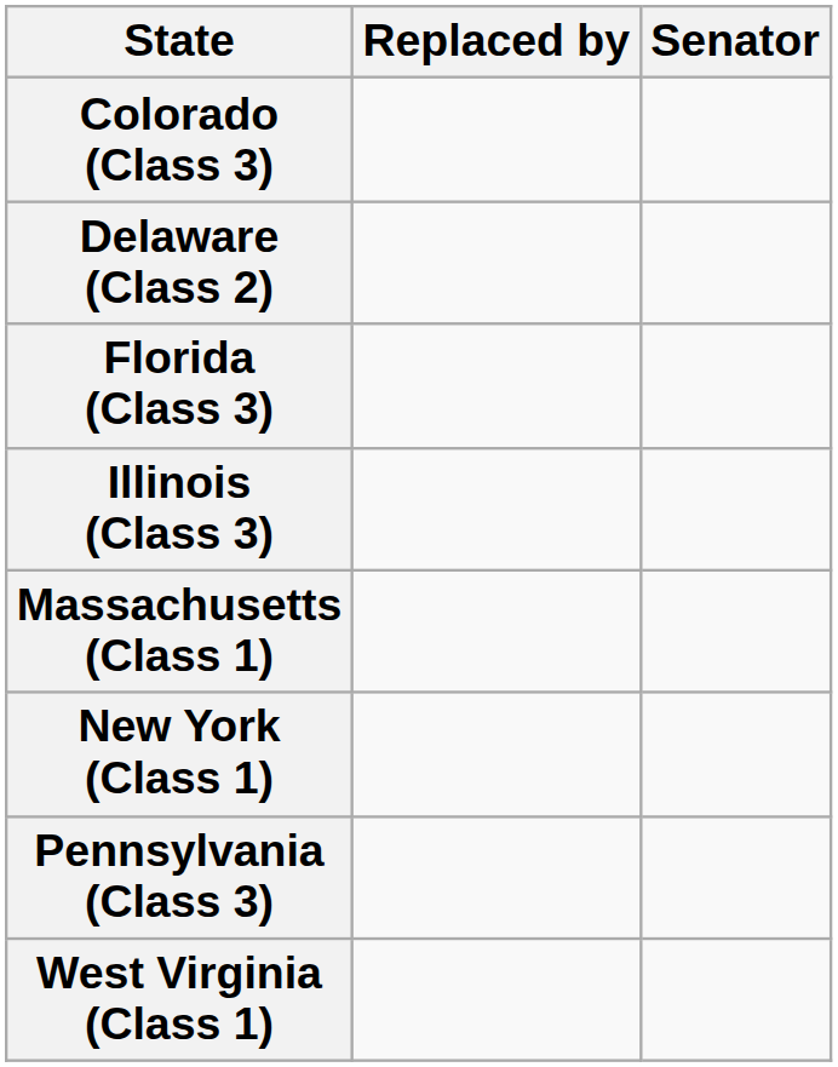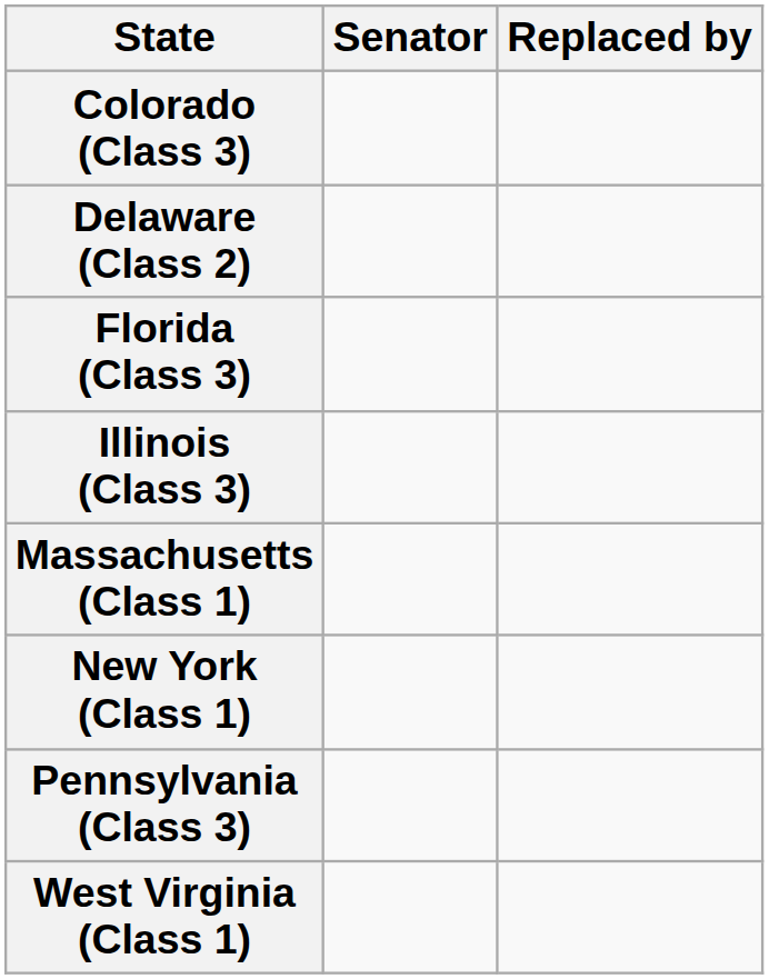columns swapped: Senator <-> Replaced by
